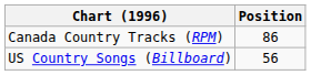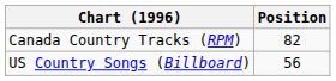Canada Country Tracks (RPM) | Position: 86 -> 82
